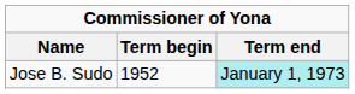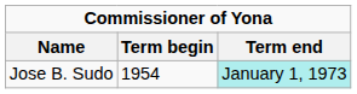Jose B. Sudo | Term begin: 1952 -> 1954
